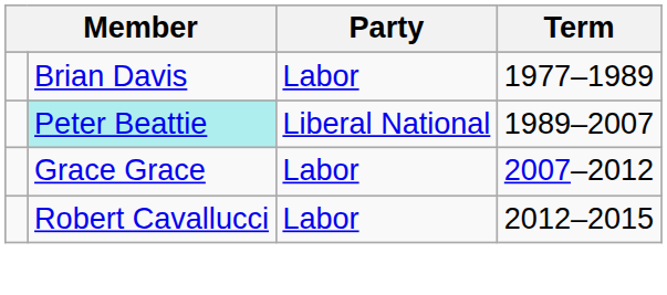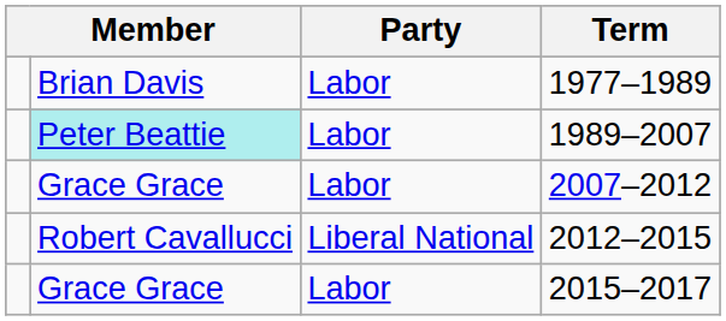1989–2007 | Party: Liberal National -> Labor
2012–2015 | Party: Labor -> Liberal National
+ row: Grace Grace | Labor | 2015–2017
